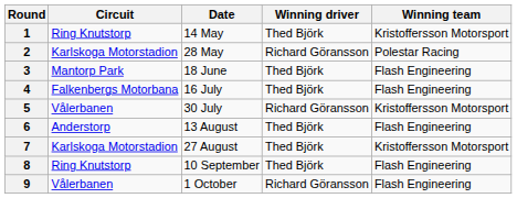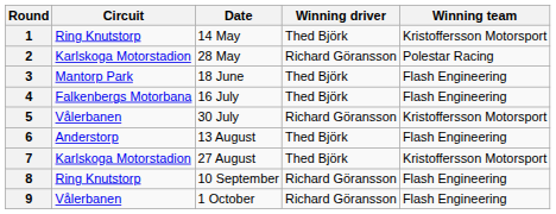8 | Winning driver: Thed Björk -> Richard Göransson
